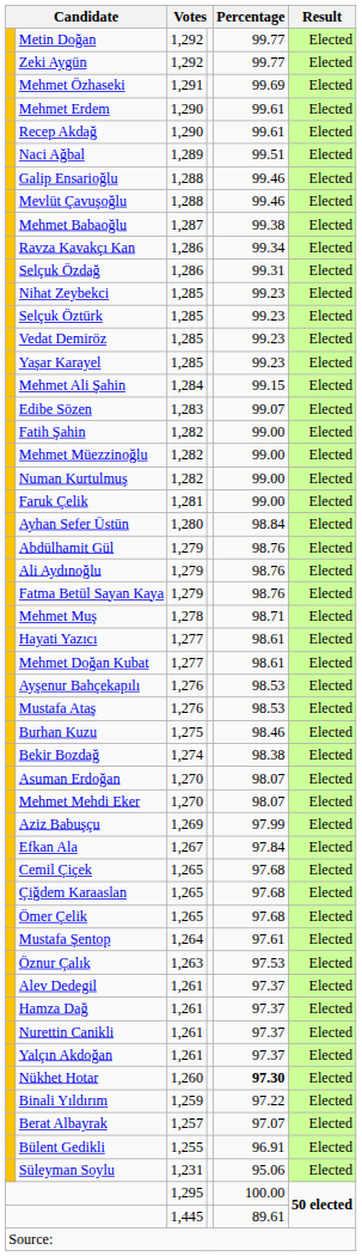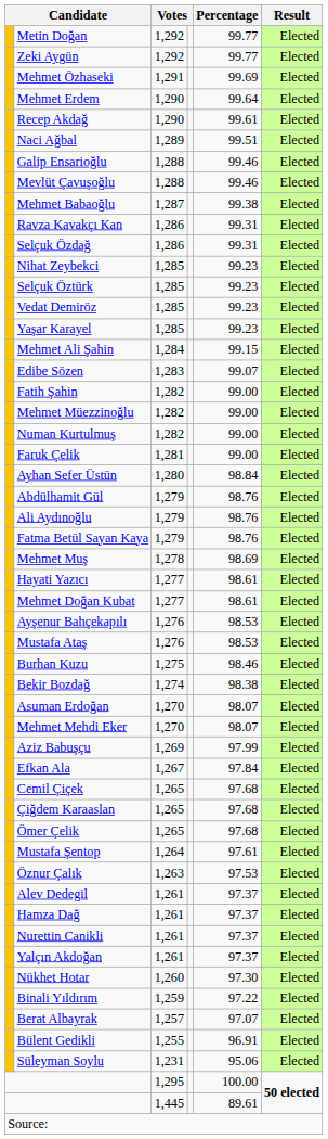Mehmet Erdem | Percentage: 99.61 -> 99.64
Ravza Kavakçı Kan | Percentage: 99.34 -> 99.31
Mehmet Muş | Percentage: 98.71 -> 98.69
Nükhet Hotar | Percentage: bold -> normal
